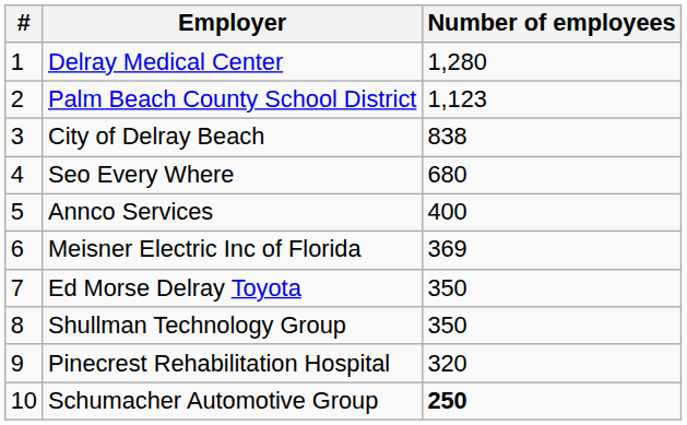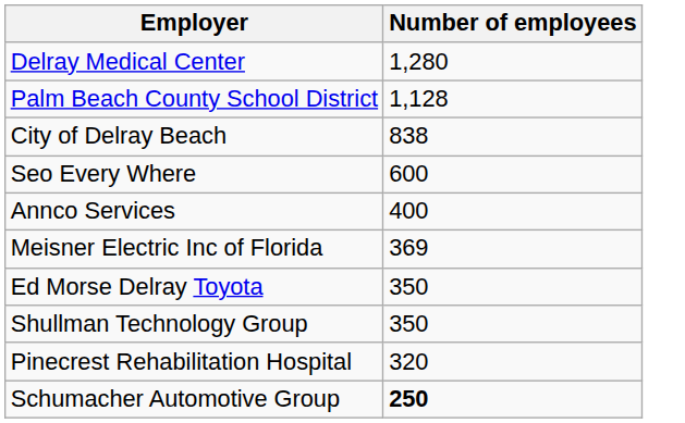- column: # | 1 | 2 | 3 | 4 | 5 | 6 | 7 | 8 | 9 | 10
Palm Beach County School District | Number of employees: 1,123 -> 1,128
Seo Every Where | Number of employees: 680 -> 600
